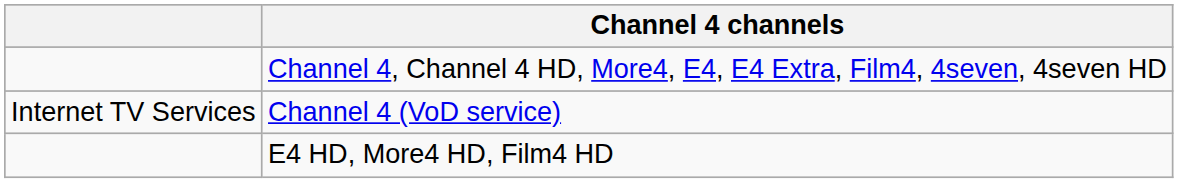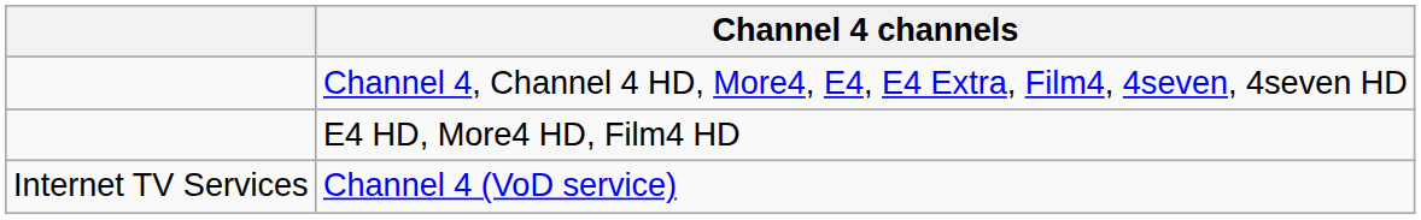rows swapped: E4 HD, More4 HD, Film4 HD <-> Channel 4 (VoD service)
